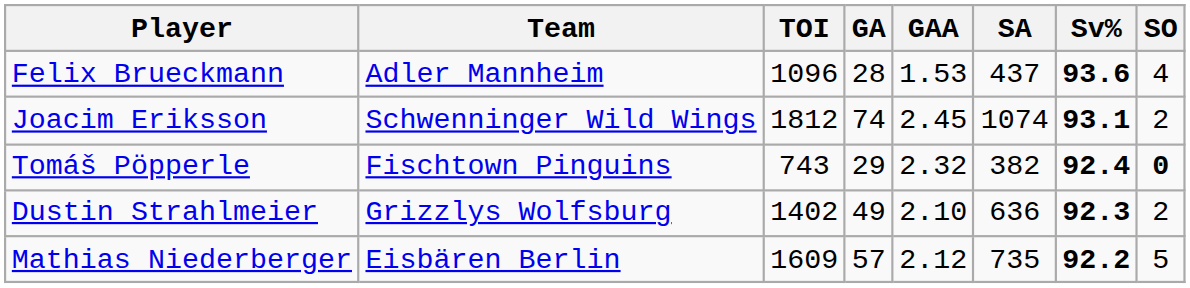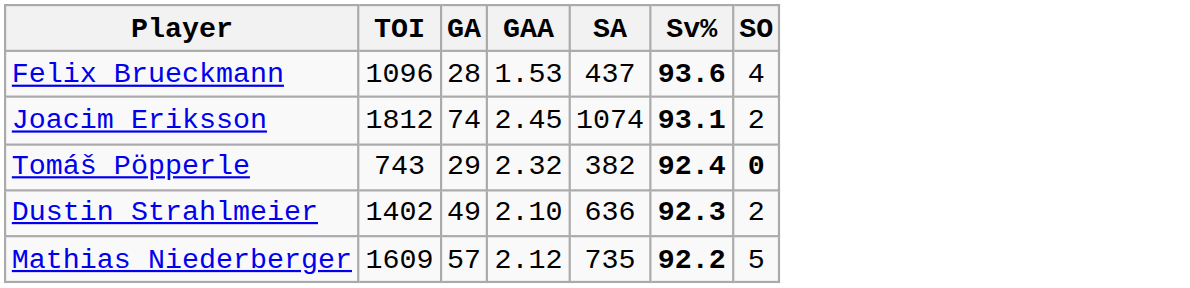- column: Team | Adler Mannheim | Schwenninger Wild Wings | Fischtown Pinguins | Grizzlys Wolfsburg | Eisbären Berlin
